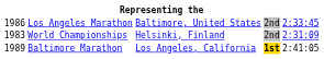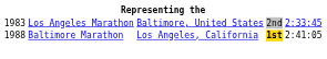Los Angeles Marathon | column 1: 1986 -> 1983
- row: 1983 | World Championships | Helsinki, Finland | 2nd | 2:31:09
Baltimore Marathon | column 1: 1989 -> 1988
